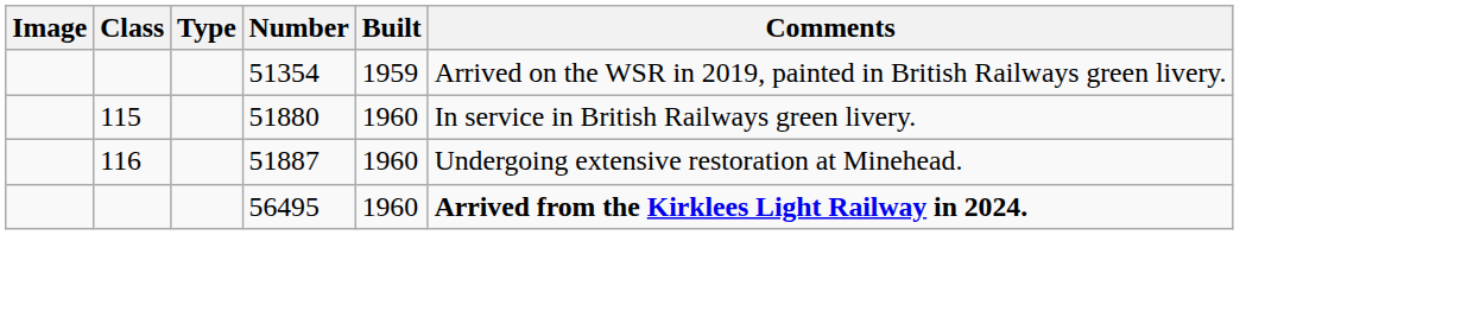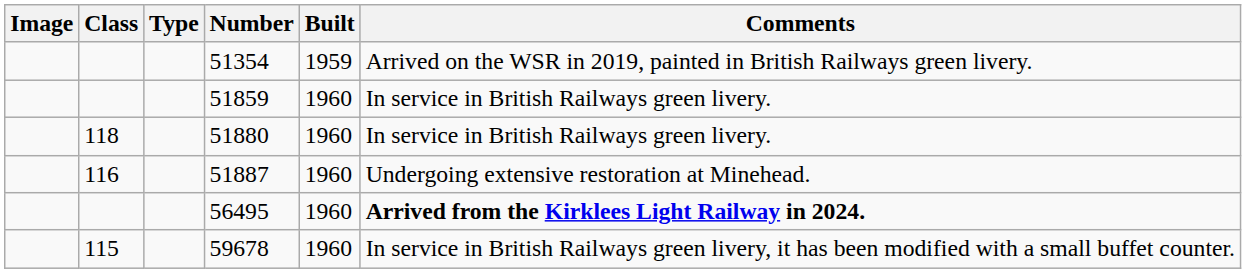+ row: 51859 | 1960 | In service in British Railways green livery.
51880 | Class: 115 -> 118
+ row: 115 | 59678 | 1960 | In service in British Railways green livery, it has been modified with a small buffet counter.
